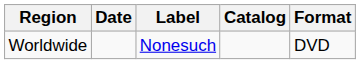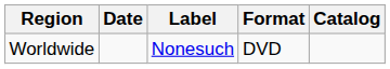columns swapped: Format <-> Catalog
